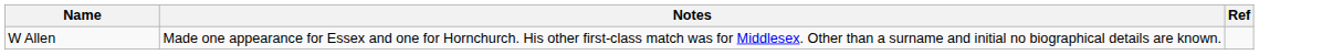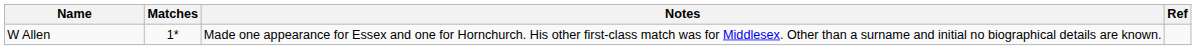+ column: Matches | 1*
